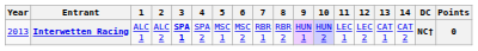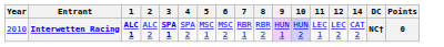- column: 13 | CAT 1
Interwetten Racing | Year: 2013 -> 2010
Interwetten Racing | 1: normal -> bold
